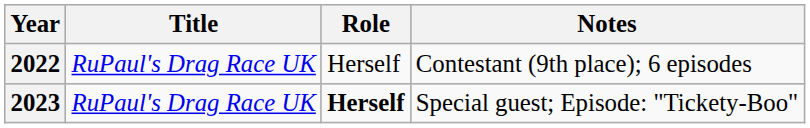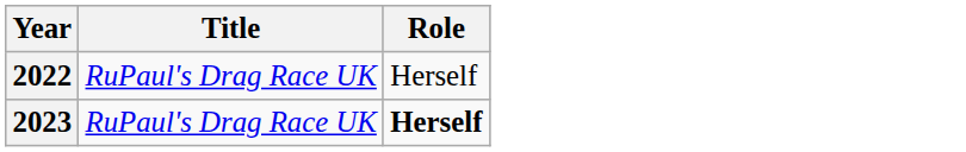- column: Notes | Contestant (9th place); 6 episodes | Special guest; Episode: "Tickety-Boo"
